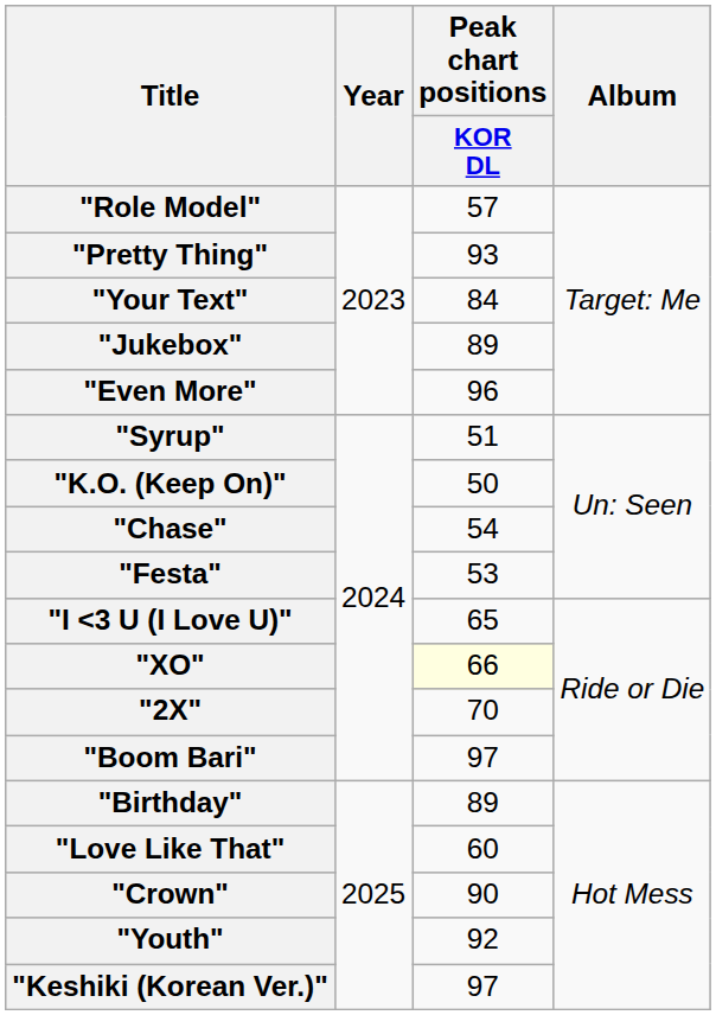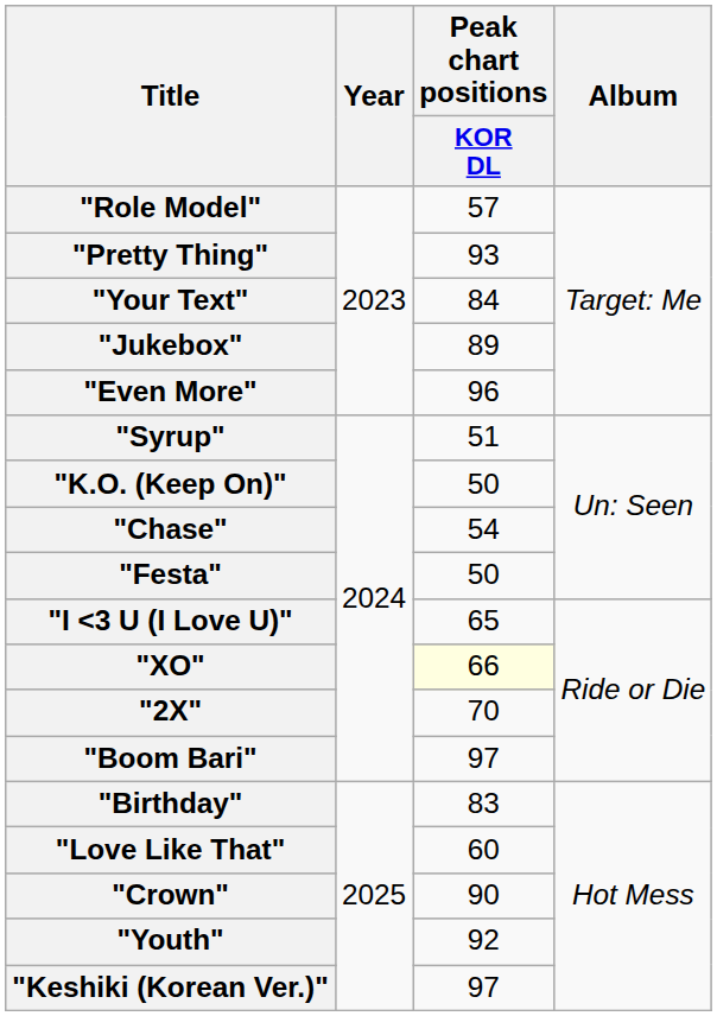"Festa" | Peak chart positions / KOR DL: 53 -> 50
"Birthday" | Peak chart positions / KOR DL: 89 -> 83
